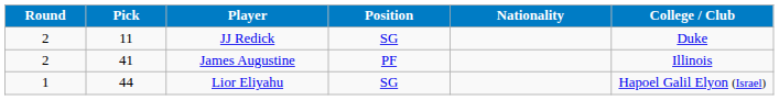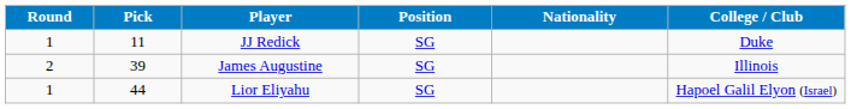JJ Redick | Round: 2 -> 1
James Augustine | Pick: 41 -> 39
James Augustine | Position: PF -> SG
